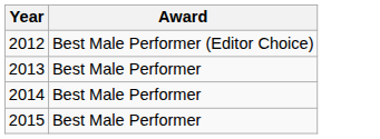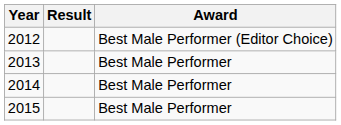+ column: Result
